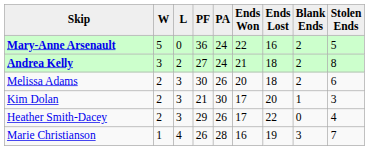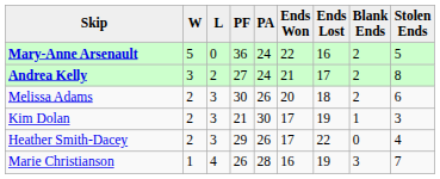Andrea Kelly | Ends Lost: 18 -> 17
Kim Dolan | Ends Lost: 20 -> 19
